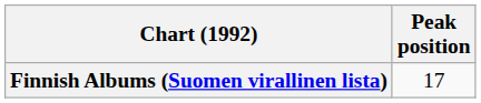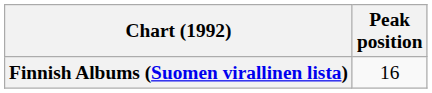Finnish Albums (Suomen virallinen lista) | Peak position: 17 -> 16
